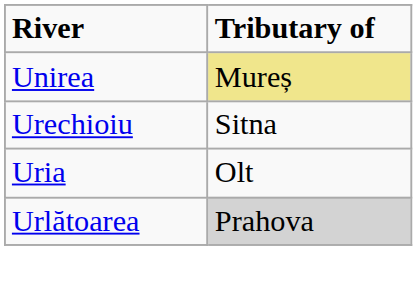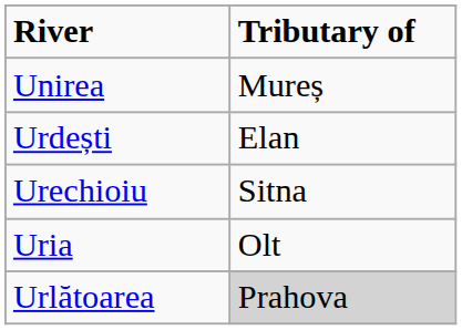Unirea | Tributary of: khaki background -> no background
+ row: Urdești | Elan
